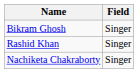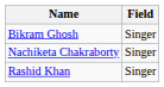rows swapped: Nachiketa Chakraborty <-> Rashid Khan
